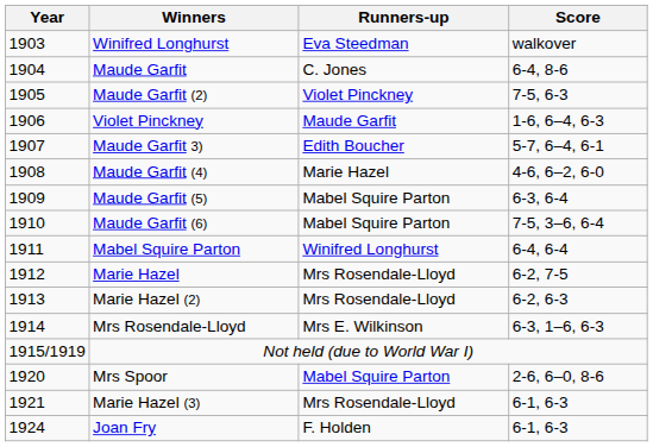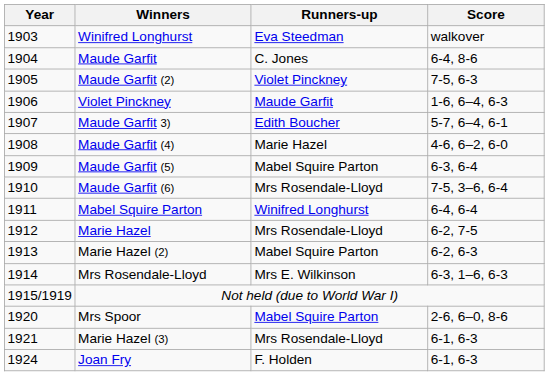Maude Garfit (6) | Runners-up: Mabel Squire Parton -> Mrs Rosendale-Lloyd
Marie Hazel (2) | Runners-up: Mrs Rosendale-Lloyd -> Mabel Squire Parton
